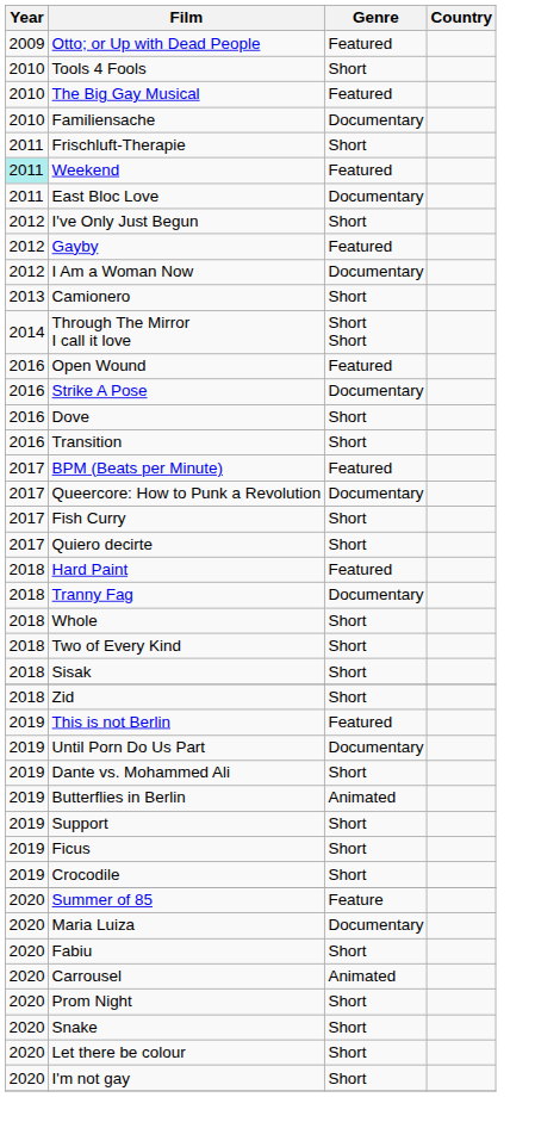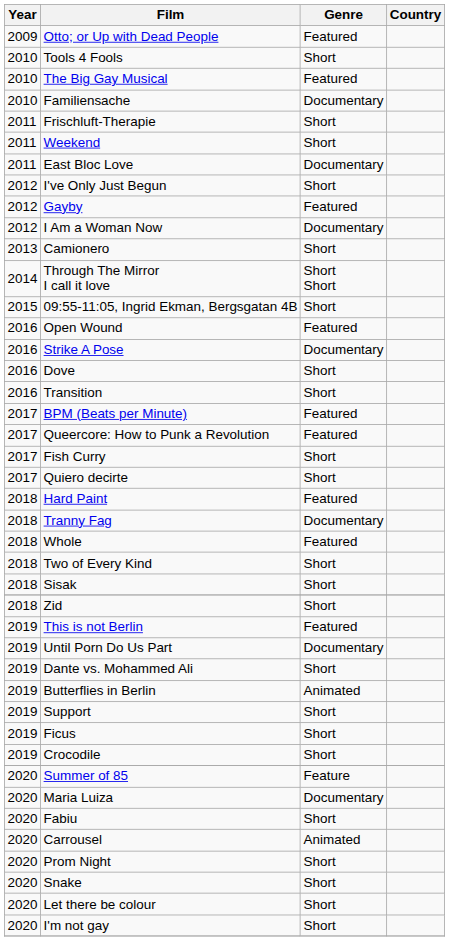Weekend | Year: paleturquoise background -> no background
Weekend | Genre: Featured -> Short
+ row: 2015 | 09:55-11:05, Ingrid Ekman, Bergsgatan 4B | Short
Queercore: How to Punk a Revolution | Genre: Documentary -> Featured
Whole | Genre: Short -> Featured
